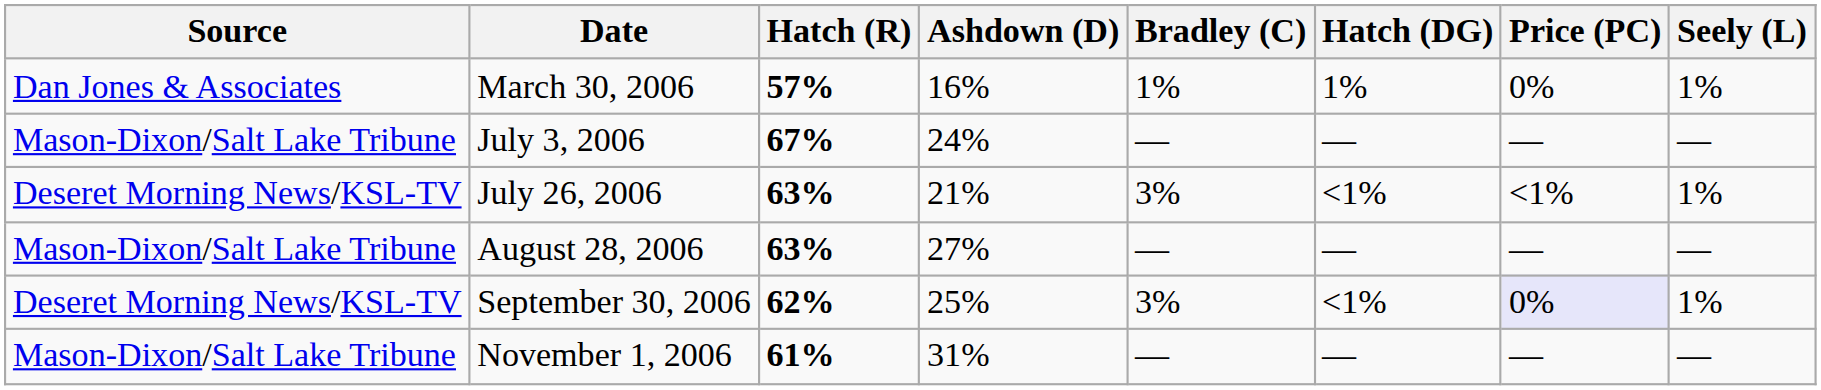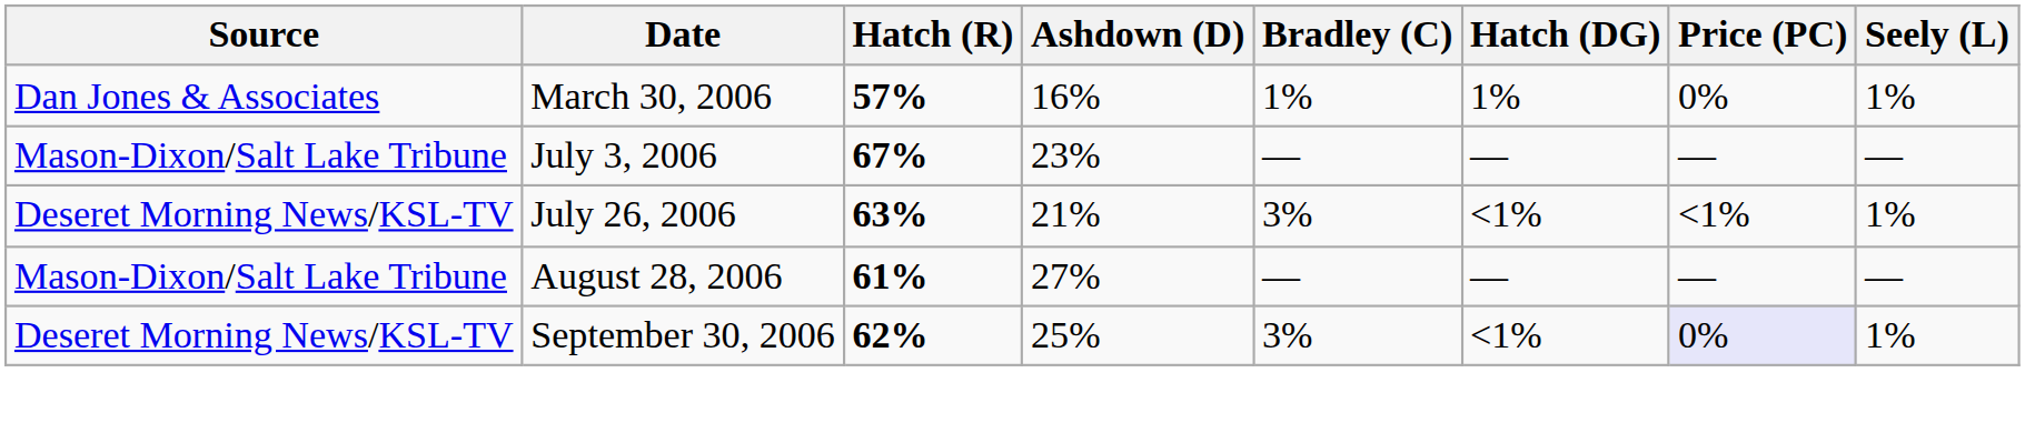July 3, 2006 | Ashdown (D): 24% -> 23%
August 28, 2006 | Hatch (R): 63% -> 61%
- row: Mason-Dixon/Salt Lake Tribune | November 1, 2006 | 61% | 31% | — | — | — | —
